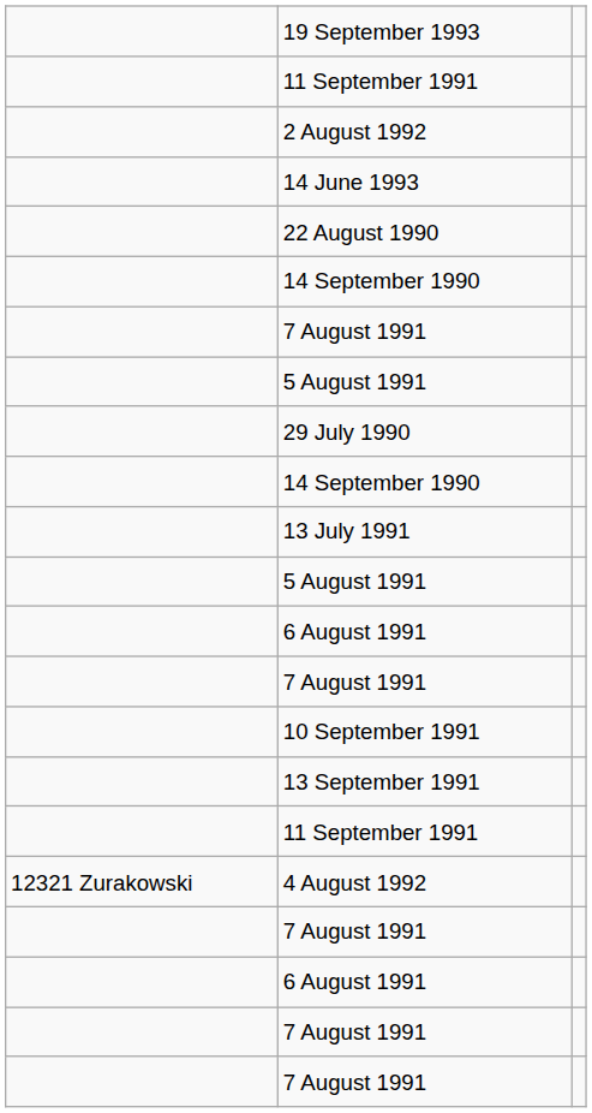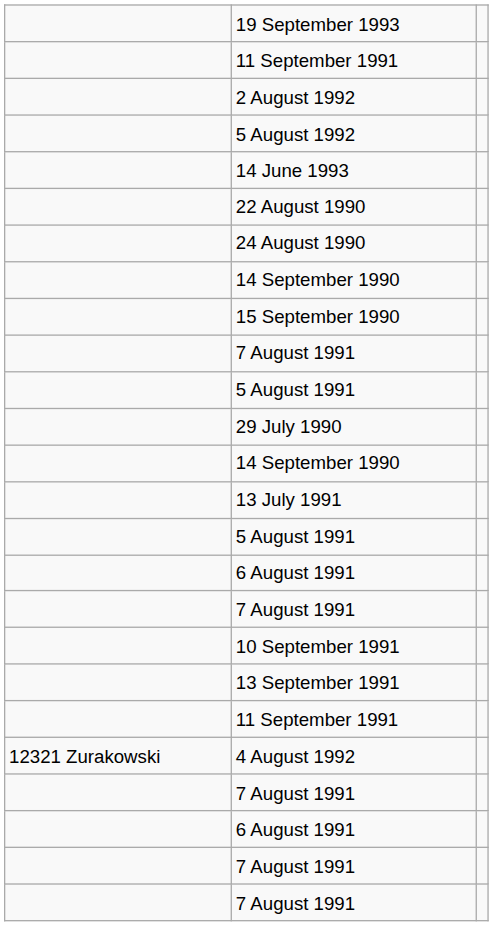+ row: 5 August 1992
+ row: 24 August 1990
+ row: 15 September 1990
